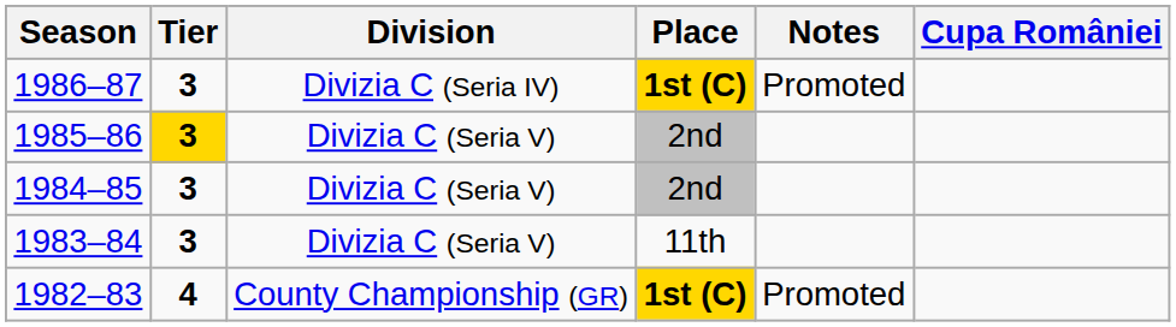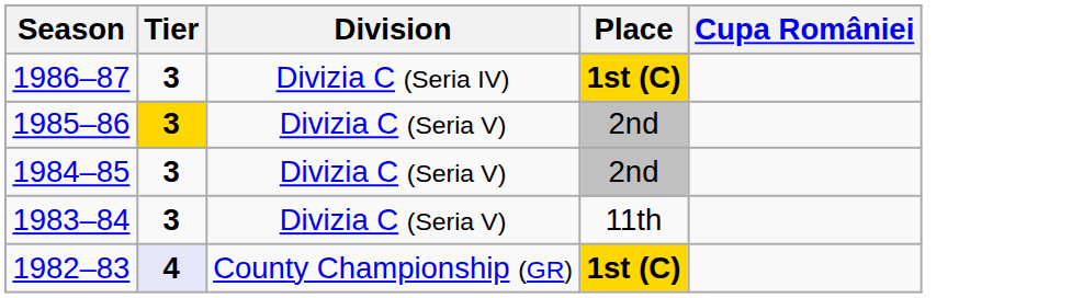- column: Notes | Promoted | Promoted
1982–83 | Tier: no background -> lavender background
